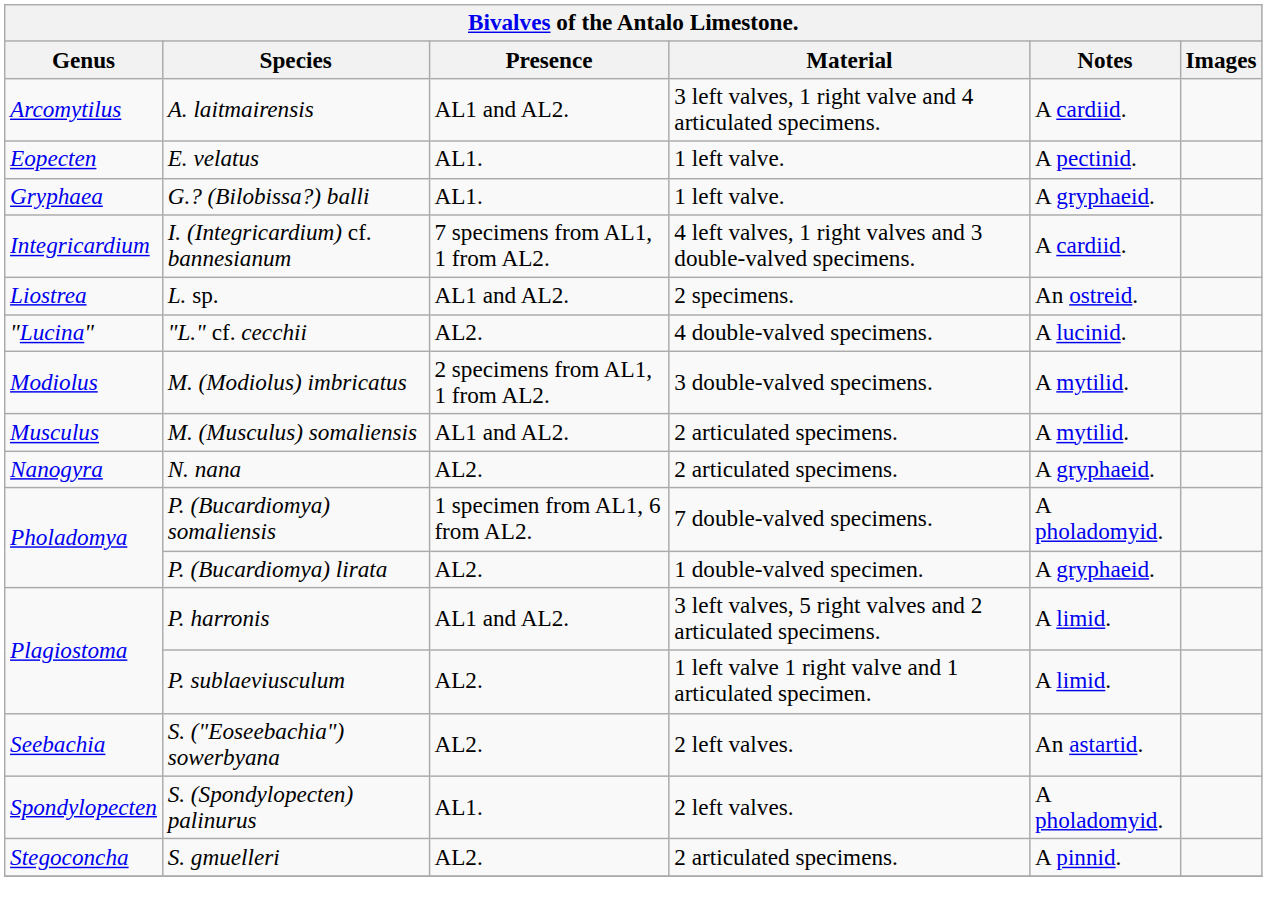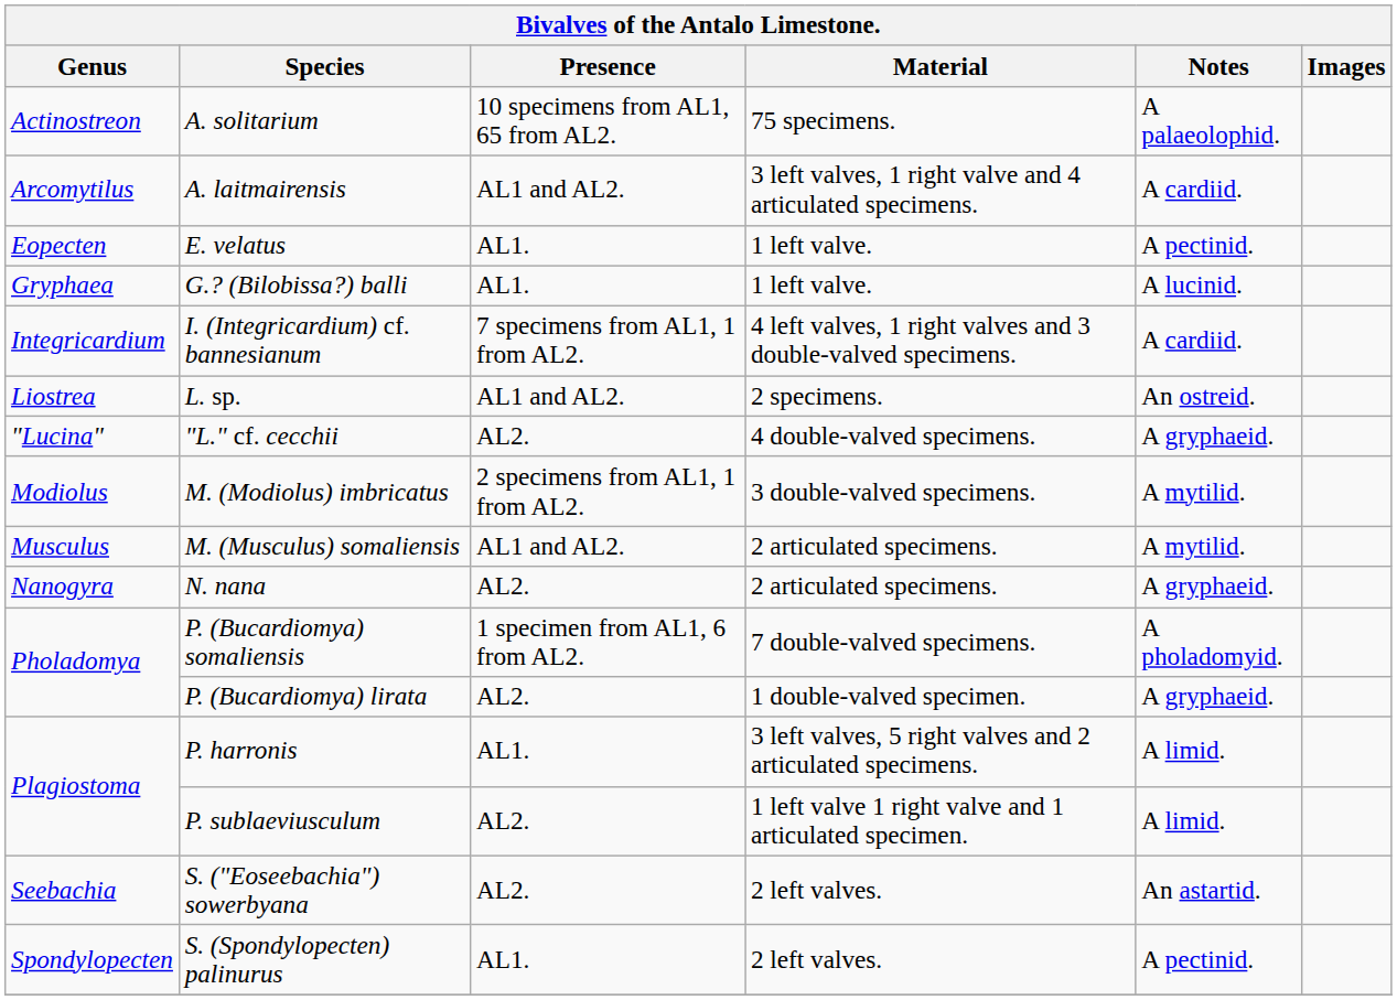+ row: Actinostreon | A. solitarium | 10 specimens from AL1, 65 from AL2. | 75 specimens. | A palaeolophid.
G.? (Bilobissa?) balli | Notes: A gryphaeid. -> A lucinid.
"L." cf. cecchii | Notes: A lucinid. -> A gryphaeid.
P. harronis | Presence: AL1 and AL2. -> AL1.
S. (Spondylopecten) palinurus | Notes: A pholadomyid. -> A pectinid.
- row: Stegoconcha | S. gmuelleri | AL2. | 2 articulated specimens. | A pinnid.
